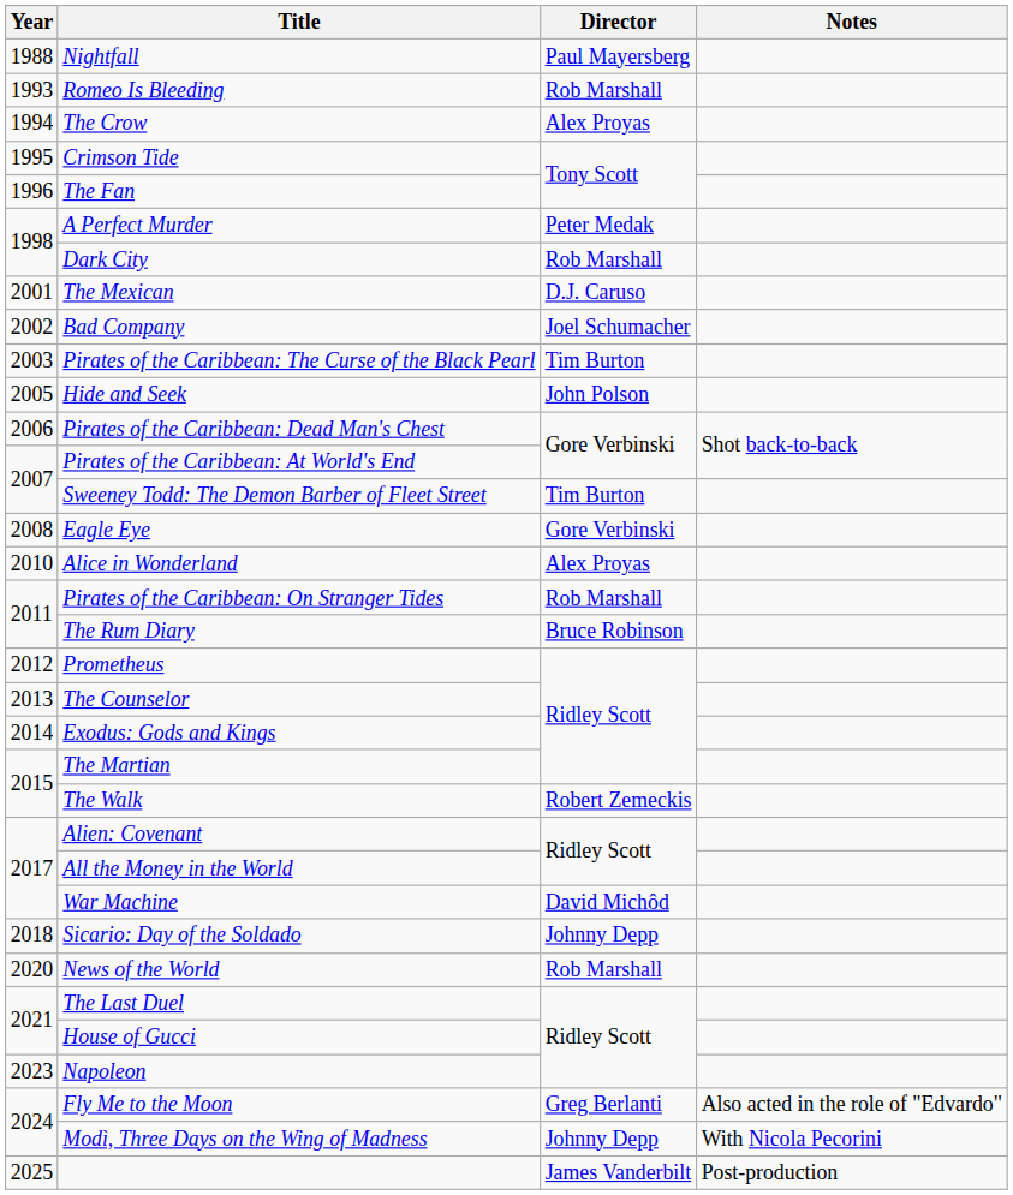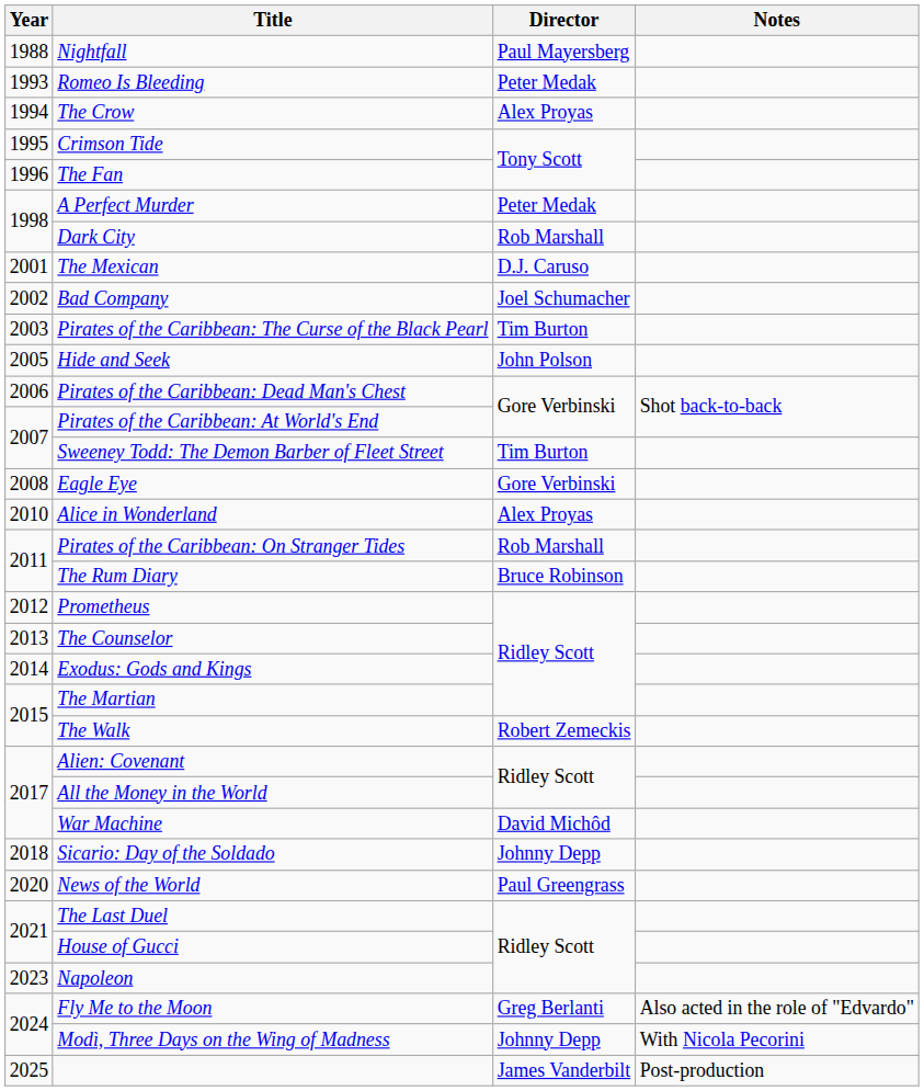Romeo Is Bleeding | Director: Rob Marshall -> Peter Medak
News of the World | Director: Rob Marshall -> Paul Greengrass
